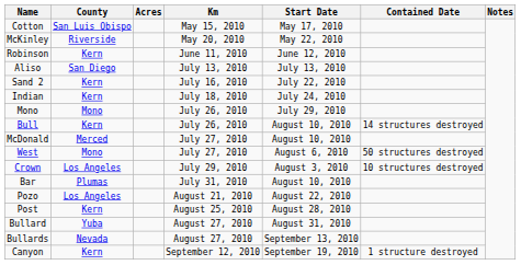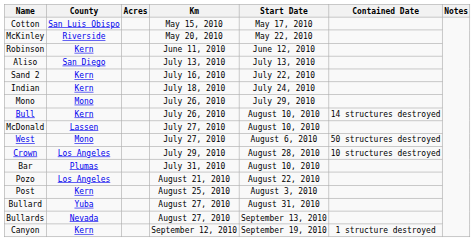McDonald | County: Merced -> Lassen
Crown | Start Date: August 3, 2010 -> August 28, 2010
Post | Start Date: August 28, 2010 -> August 3, 2010
